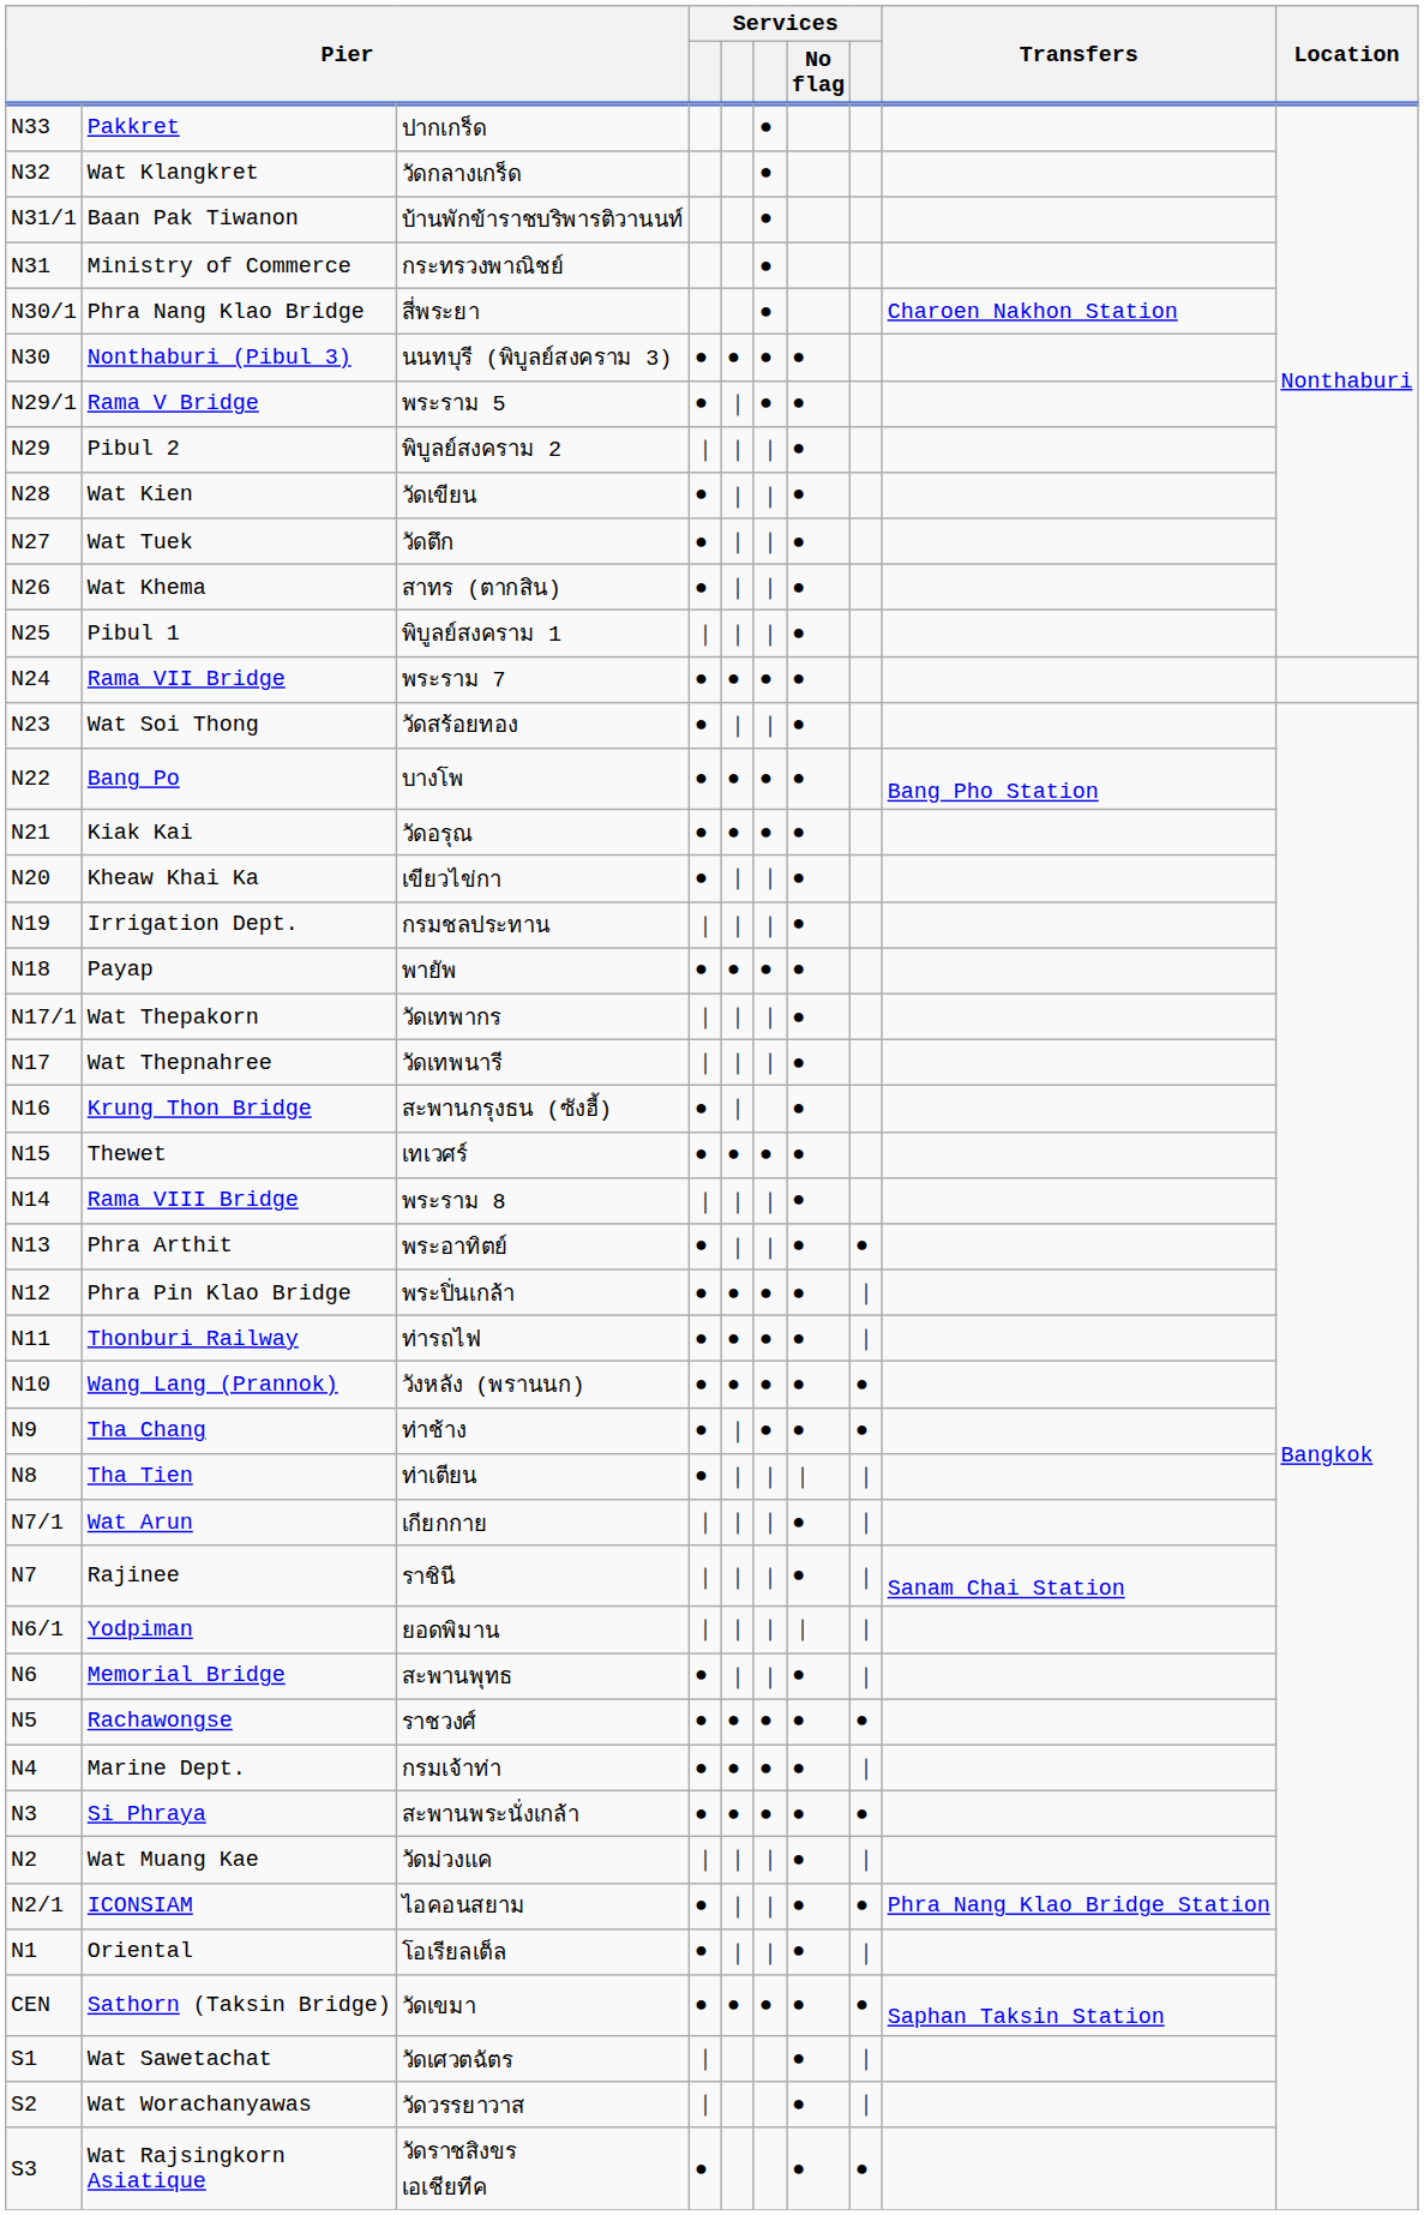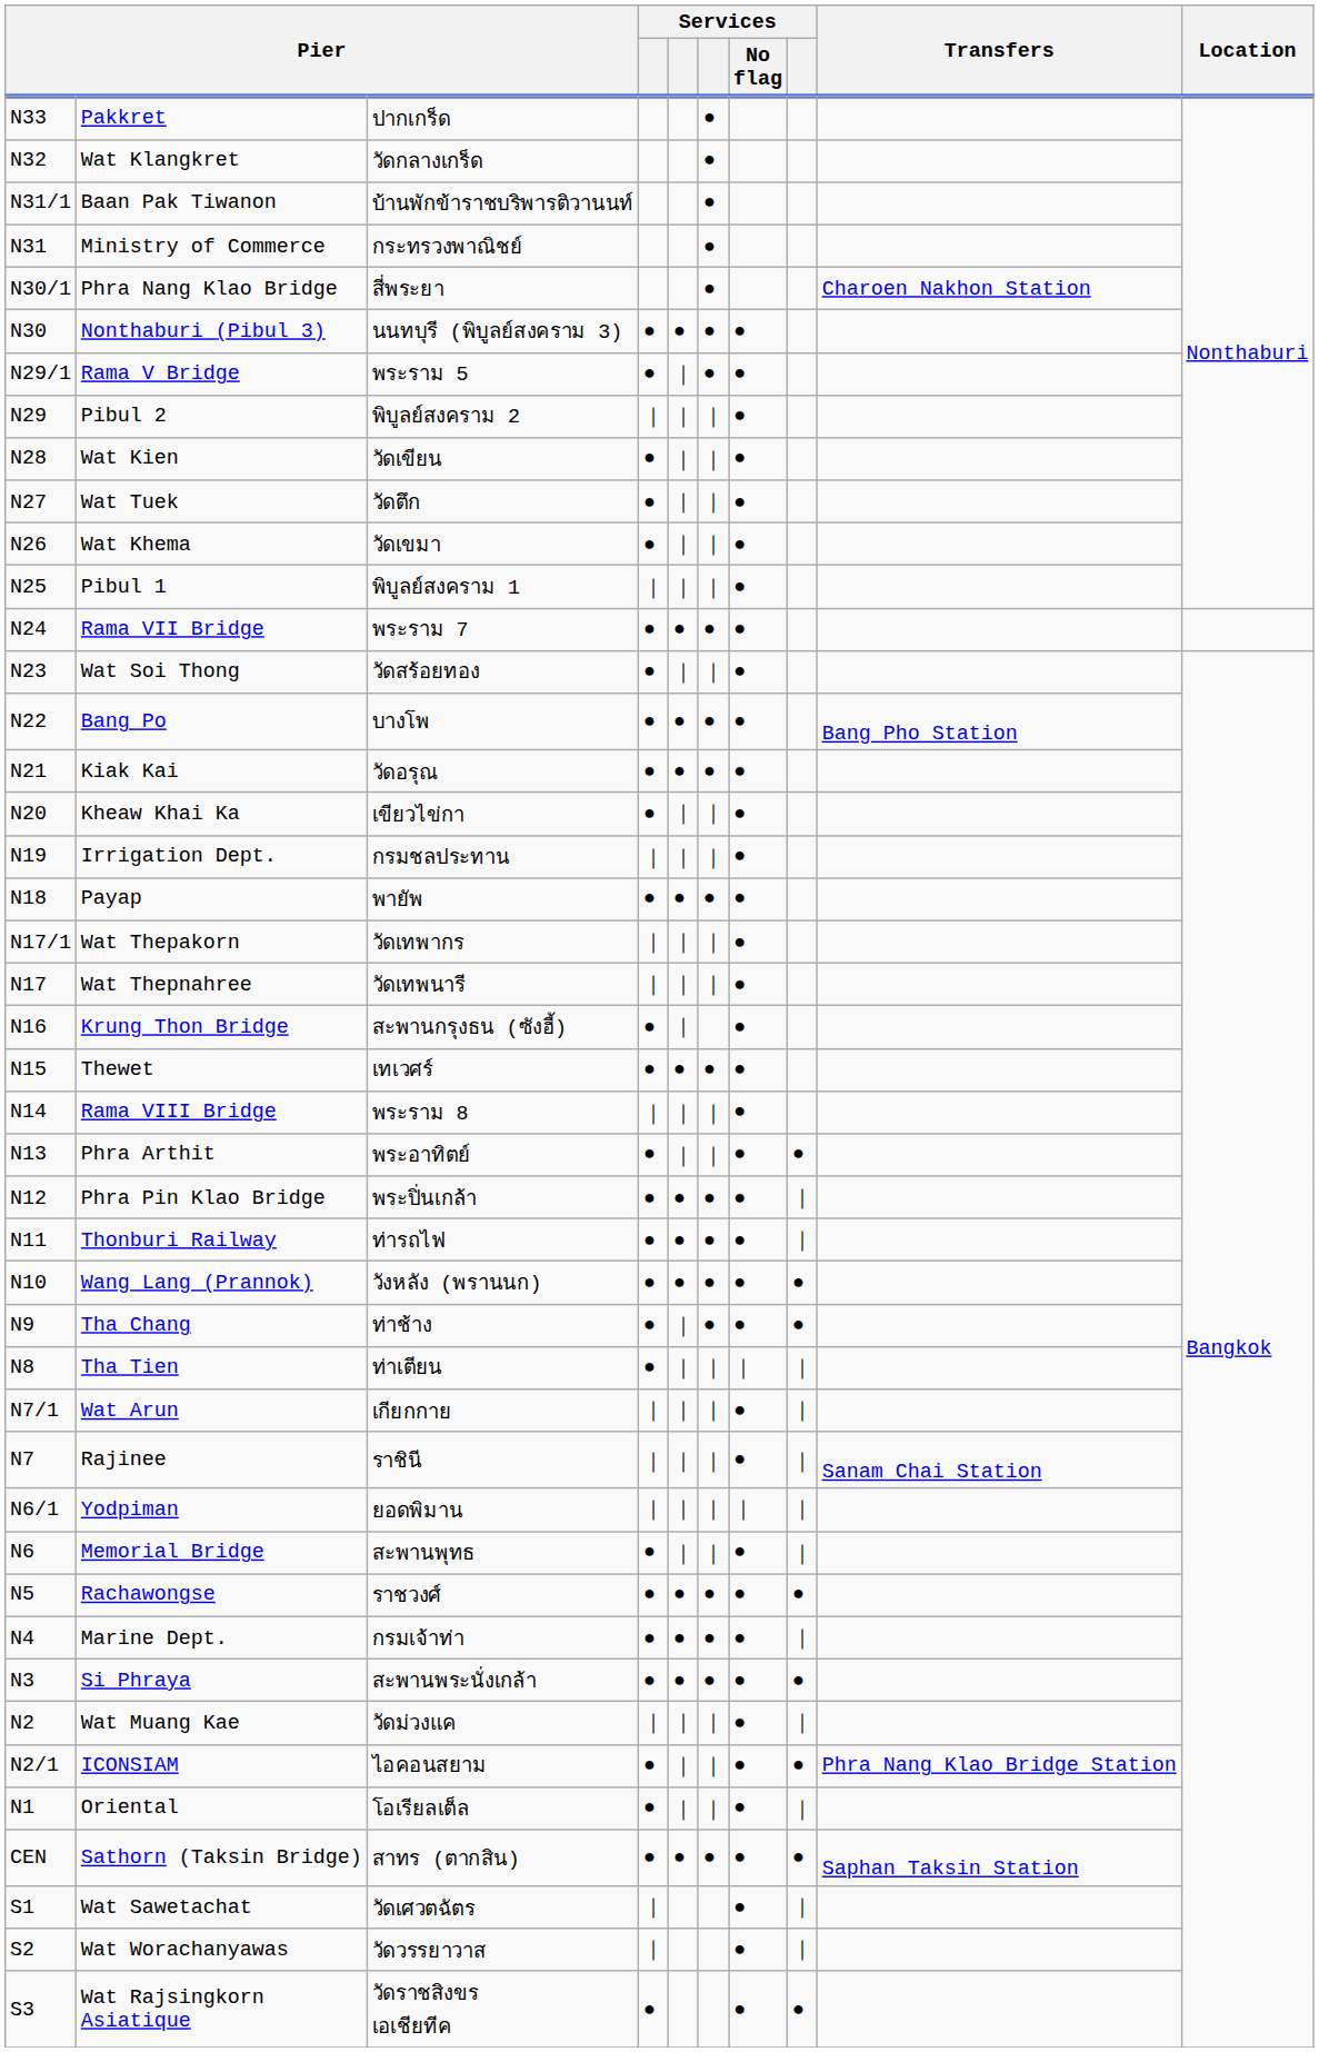Wat Khema | column 3: สาทร (ตากสิน) -> วัดเขมา
Sathorn (Taksin Bridge) | column 3: วัดเขมา -> สาทร (ตากสิน)
